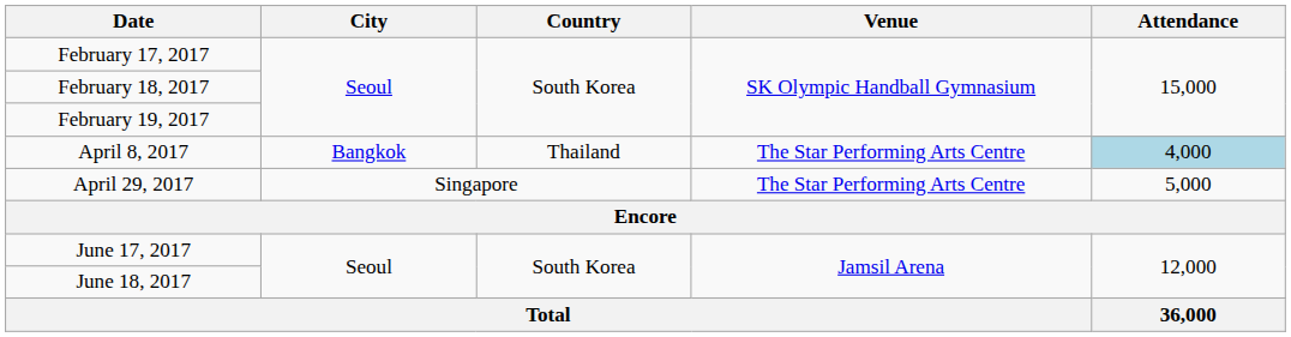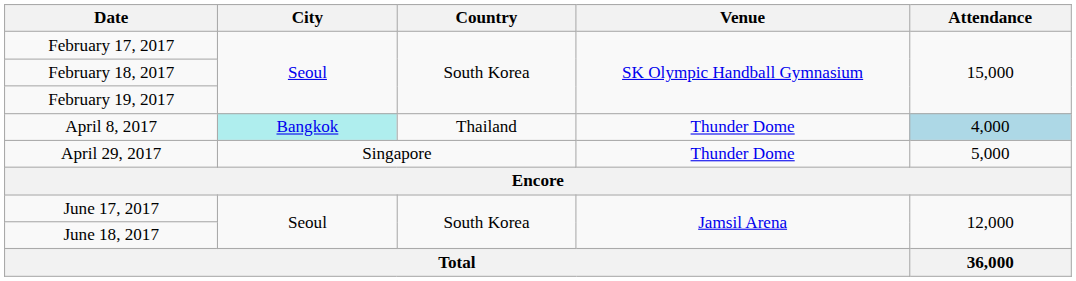April 8, 2017 | City: no background -> paleturquoise background
April 8, 2017 | Venue: The Star Performing Arts Centre -> Thunder Dome
April 29, 2017 | Venue: The Star Performing Arts Centre -> Thunder Dome
